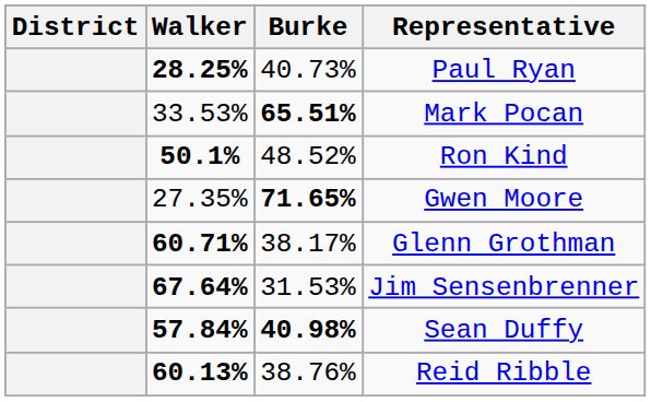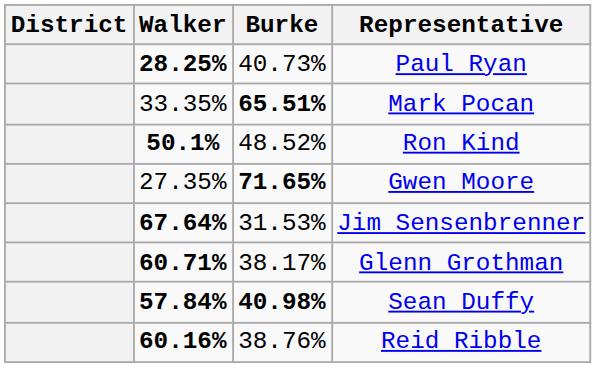Mark Pocan | Walker: 33.53% -> 33.35%
rows swapped: Jim Sensenbrenner <-> Glenn Grothman
Reid Ribble | Walker: 60.13% -> 60.16%
